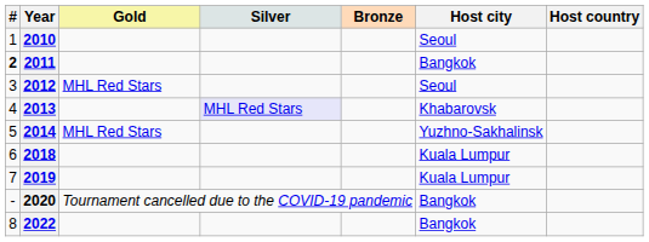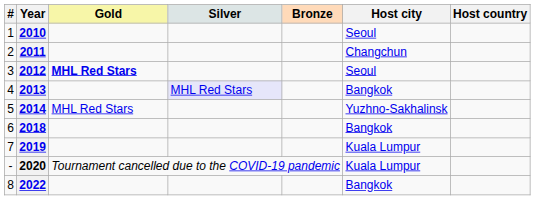2011 | #: bold -> normal
2011 | Host city: Bangkok -> Changchun
2012 | Gold: normal -> bold
2013 | Host city: Khabarovsk -> Bangkok
2018 | Host city: Kuala Lumpur -> Bangkok
2020 | Host city: Bangkok -> Kuala Lumpur
